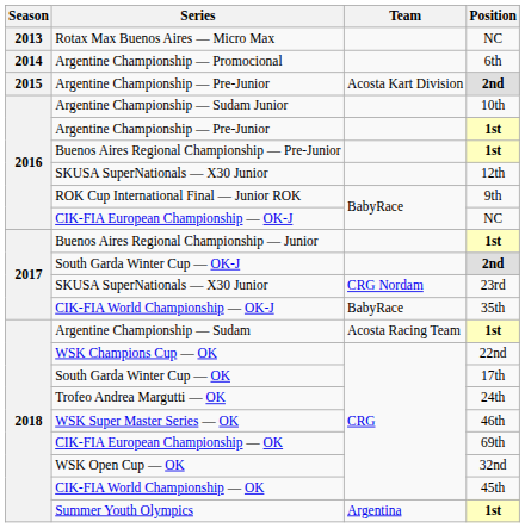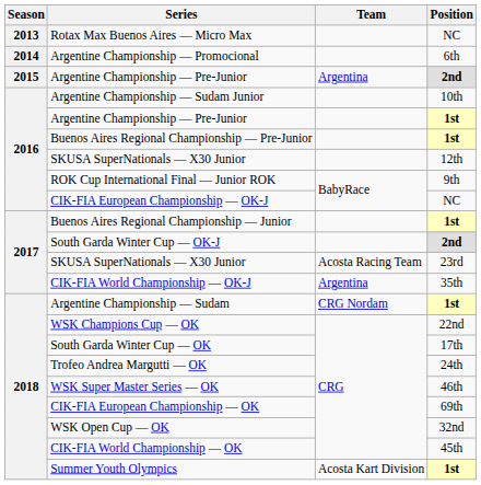Argentine Championship — Pre-Junior / 2nd | Team: Acosta Kart Division -> Argentina
SKUSA SuperNationals — X30 Junior / 23rd | Team: CRG Nordam -> Acosta Racing Team
CIK-FIA World Championship — OK-J | Team: BabyRace -> Argentina
Argentine Championship — Sudam | Team: Acosta Racing Team -> CRG Nordam
Summer Youth Olympics | Team: Argentina -> Acosta Kart Division
